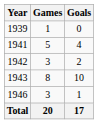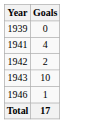- column: Games | 1 | 5 | 3 | 8 | 3 | 20
